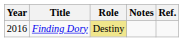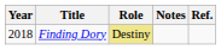Finding Dory | Year: 2016 -> 2018
